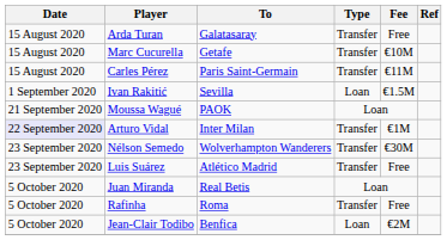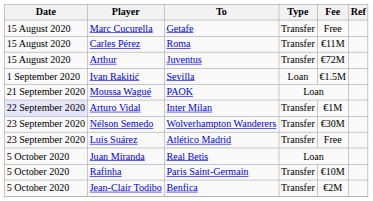- row: 15 August 2020 | Arda Turan | Galatasaray | Transfer | Free
Marc Cucurella | Fee: €10M -> Free
Carles Pérez | To: Paris Saint-Germain -> Roma
+ row: 15 August 2020 | Arthur | Juventus | Transfer | €72M
Rafinha | To: Roma -> Paris Saint-Germain
Rafinha | Fee: Free -> €10M
Jean-Clair Todibo | Type: Loan -> Transfer
